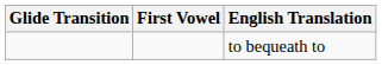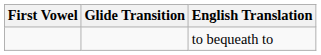columns swapped: First Vowel <-> Glide Transition
